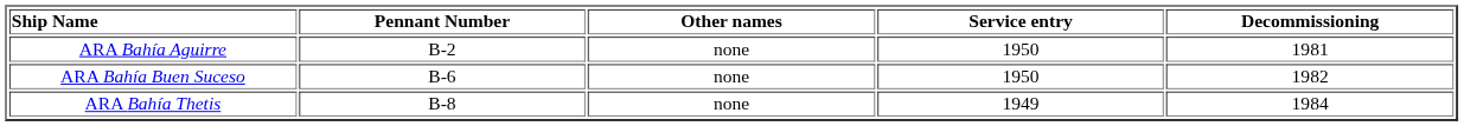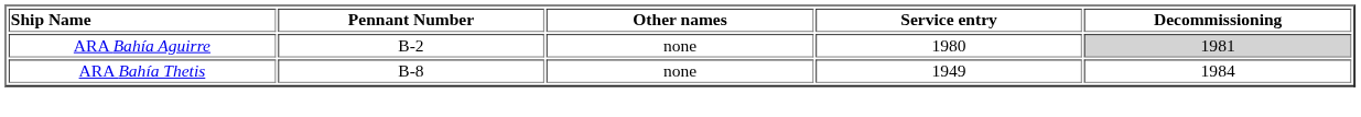ARA Bahía Aguirre | Service entry: 1950 -> 1980
ARA Bahía Aguirre | Decommissioning: no background -> lightgrey background
- row: ARA Bahía Buen Suceso | B-6 | none | 1950 | 1982
